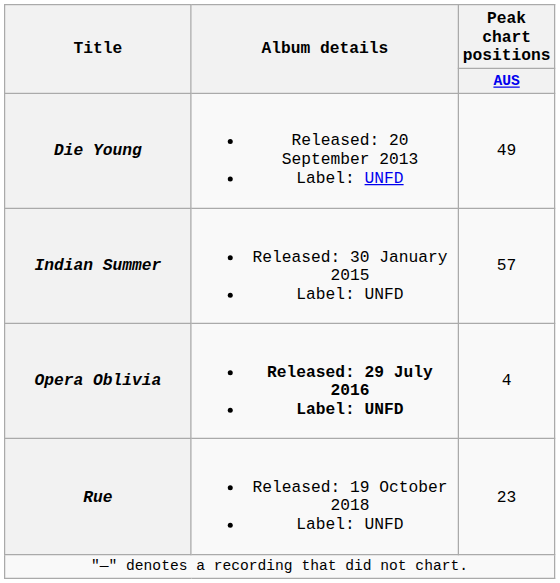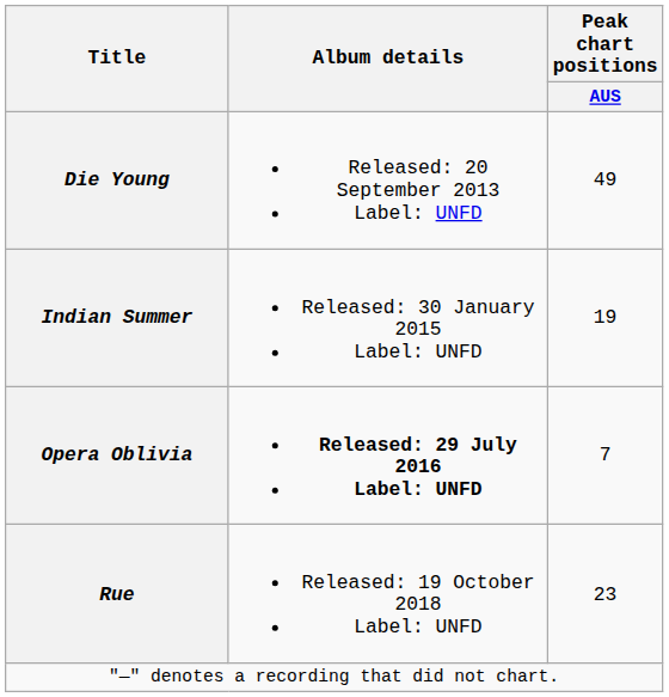Indian Summer | Peak chart positions / AUS: 57 -> 19
Opera Oblivia | Peak chart positions / AUS: 4 -> 7
